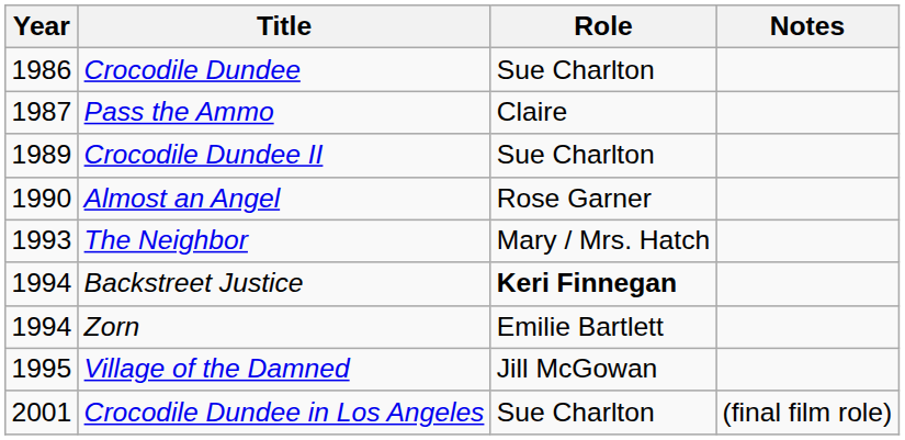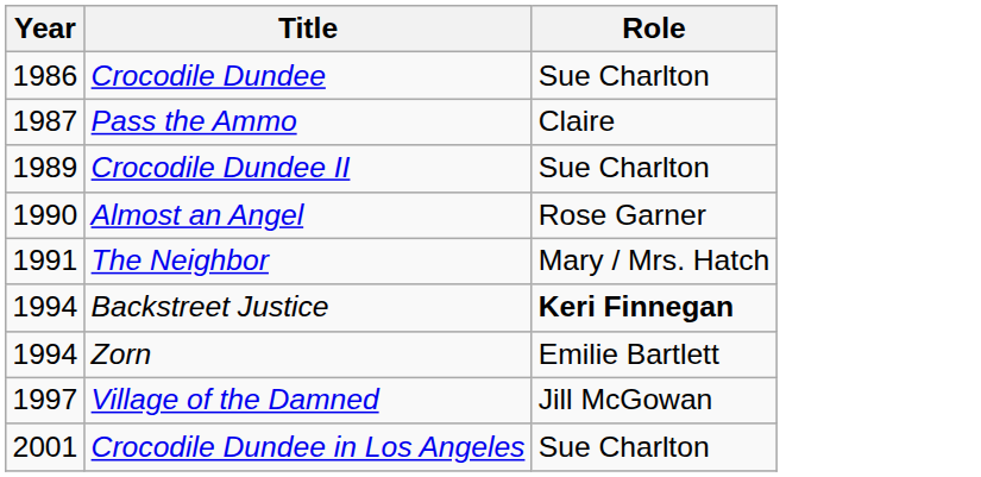- column: Notes | (final film role)
The Neighbor | Year: 1993 -> 1991
Village of the Damned | Year: 1995 -> 1997
